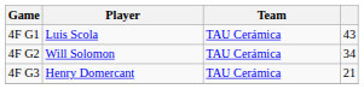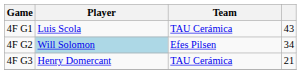4F G2 | Player: no background -> lightblue background
4F G2 | Team: TAU Cerámica -> Efes Pilsen
